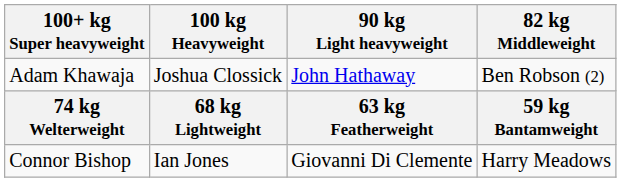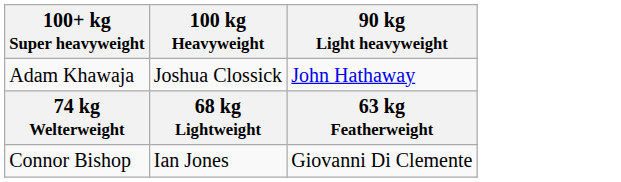- column: 82 kg Middleweight | Ben Robson (2) | 59 kg Bantamweight | Harry Meadows
